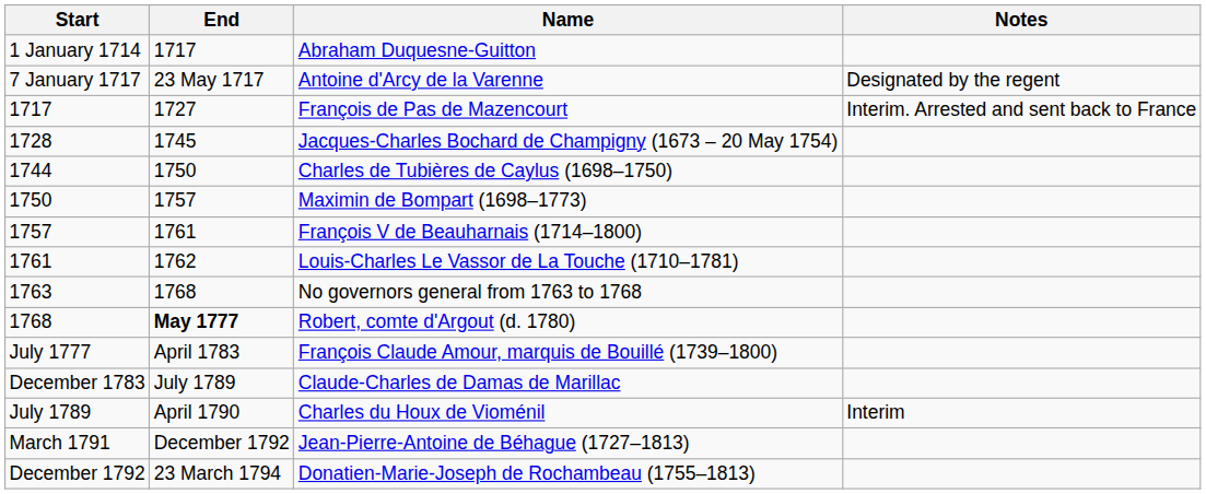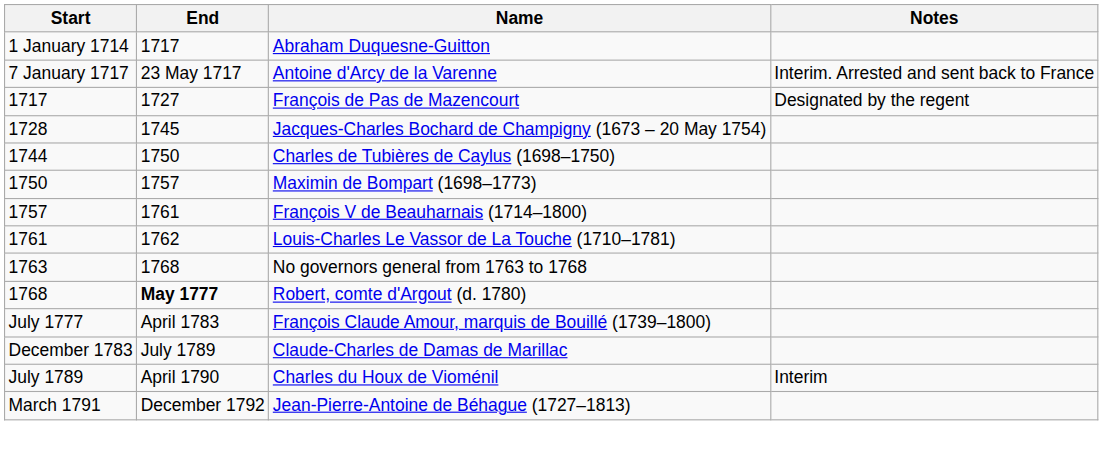Antoine d'Arcy de la Varenne | Notes: Designated by the regent -> Interim. Arrested and sent back to France
François de Pas de Mazencourt | Notes: Interim. Arrested and sent back to France -> Designated by the regent
- row: December 1792 | 23 March 1794 | Donatien-Marie-Joseph de Rochambeau (1755–1813)
